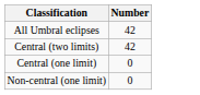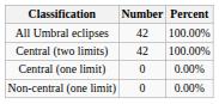+ column: Percent | 100.00% | 100.00% | 0.00% | 0.00%
